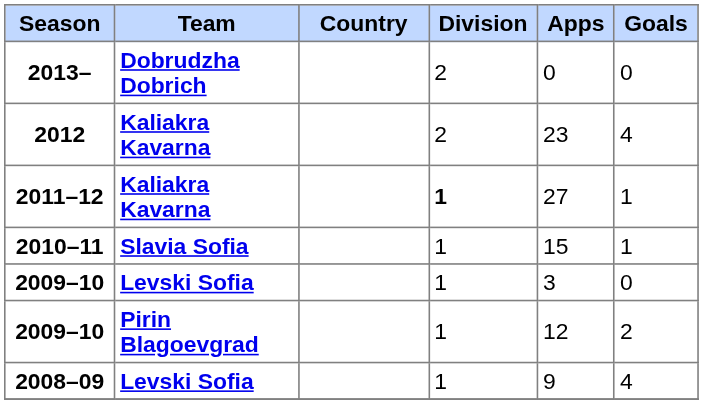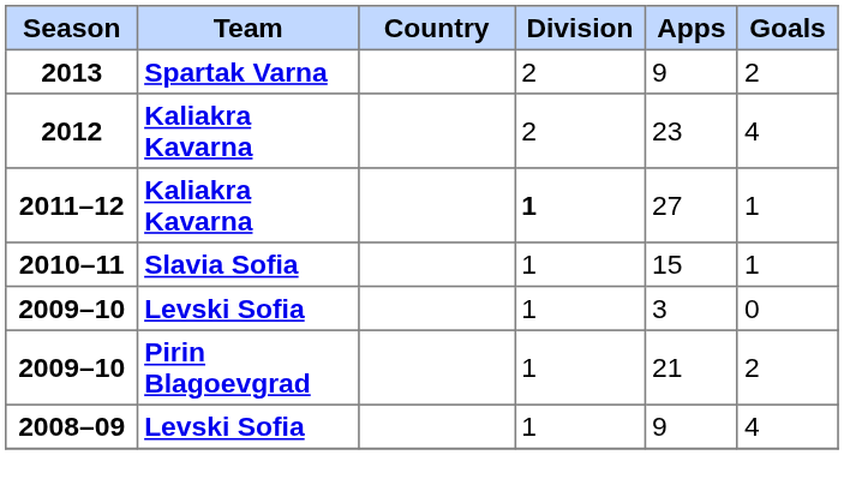- row: 2013– | Dobrudzha Dobrich | 2 | 0 | 0
+ row: 2013 | Spartak Varna | 2 | 9 | 2
2009–10 / Pirin Blagoevgrad | Apps: 12 -> 21
